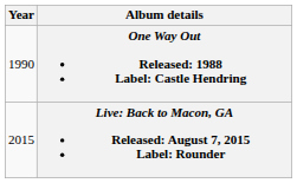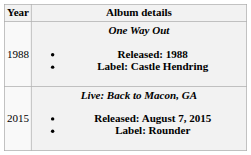One Way Out Released: 1988 Label: Castle Hendring | Year: 1990 -> 1988
